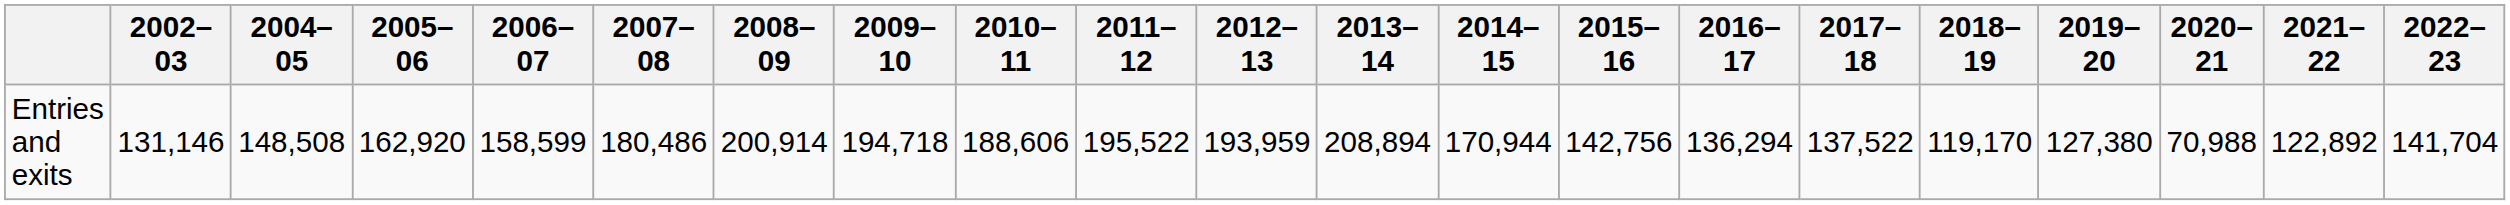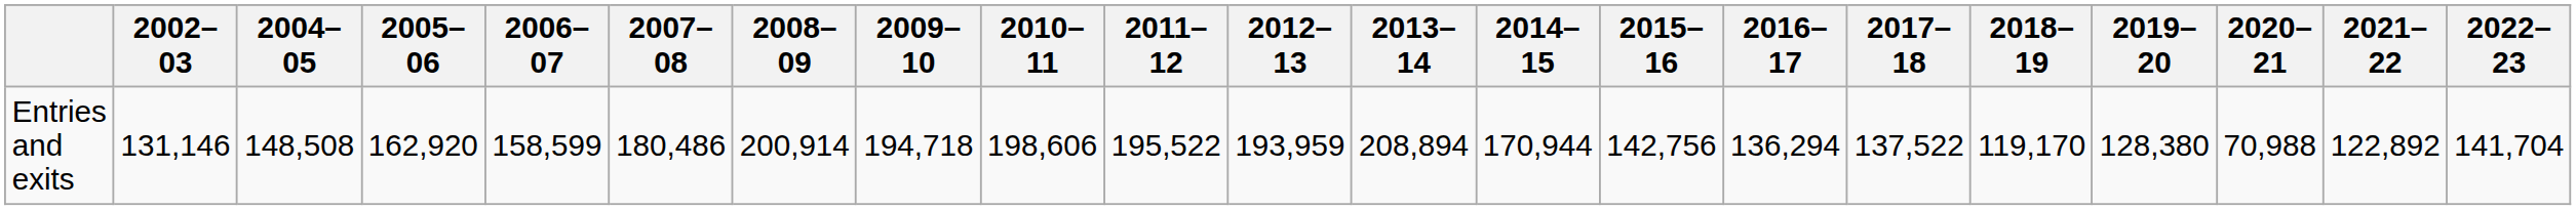Entries and exits | 2010–11: 188,606 -> 198,606
Entries and exits | 2019–20: 127,380 -> 128,380
